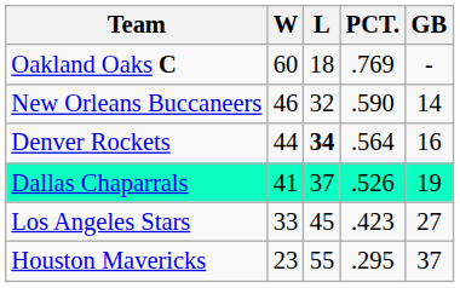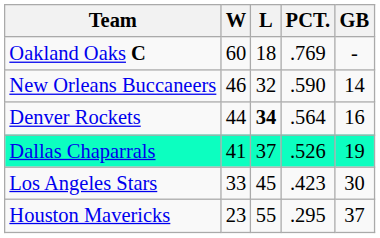Los Angeles Stars | GB: 27 -> 30
